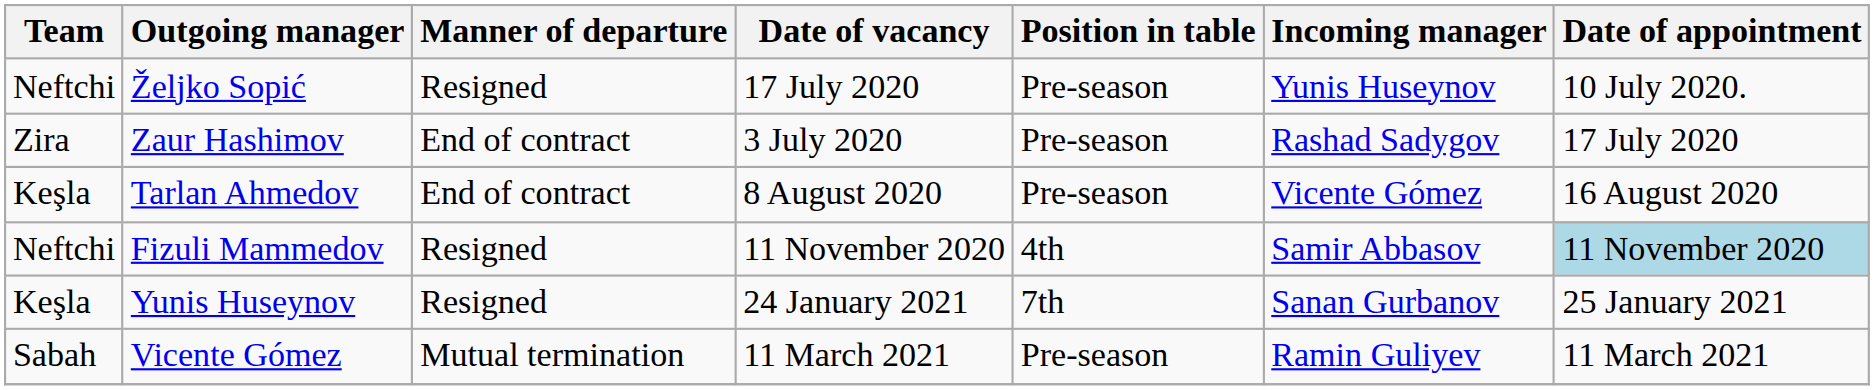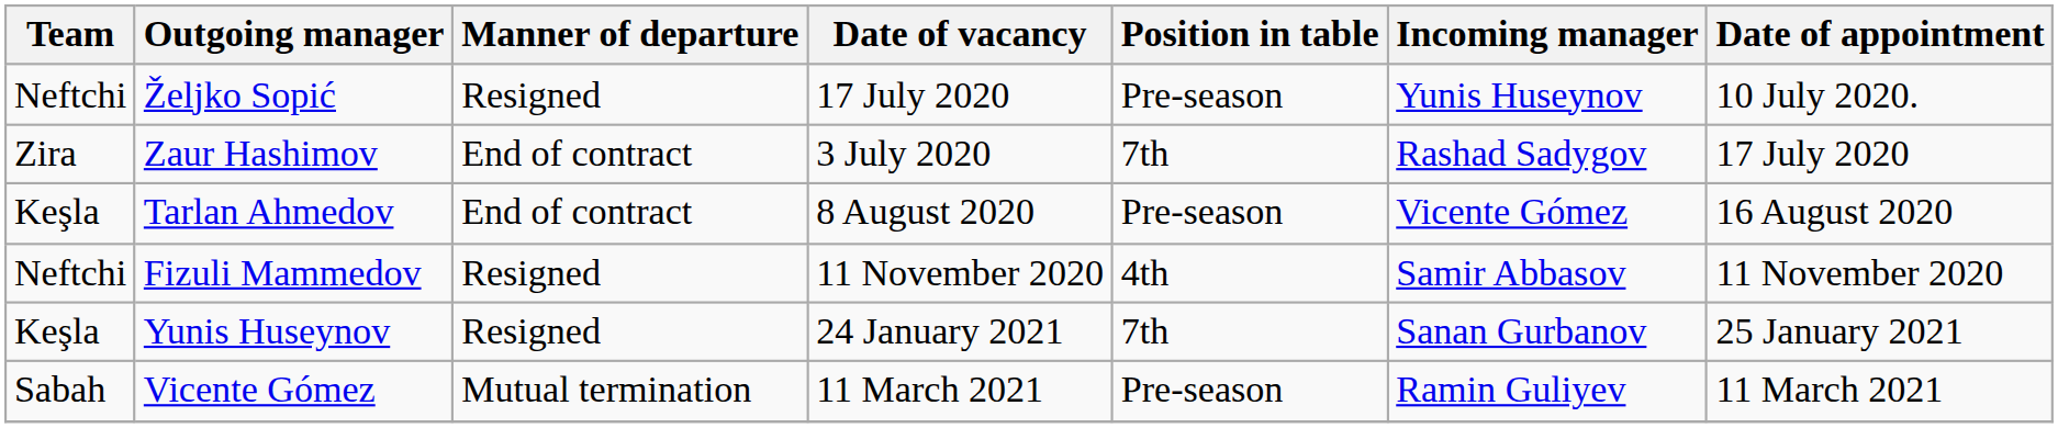Zaur Hashimov | Position in table: Pre-season -> 7th
Fizuli Mammedov | Date of appointment: lightblue background -> no background
